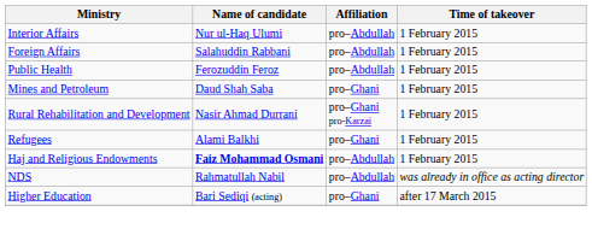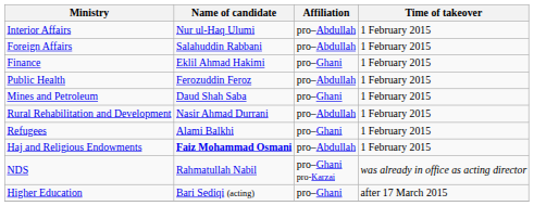+ row: Finance | Eklil Ahmad Hakimi | pro–Ghani | 1 February 2015
Rural Rehabilitation and Development | Affiliation: pro–Ghani pro-Karzai -> pro–Abdullah
NDS | Affiliation: pro–Abdullah -> pro–Ghani pro-Karzai
